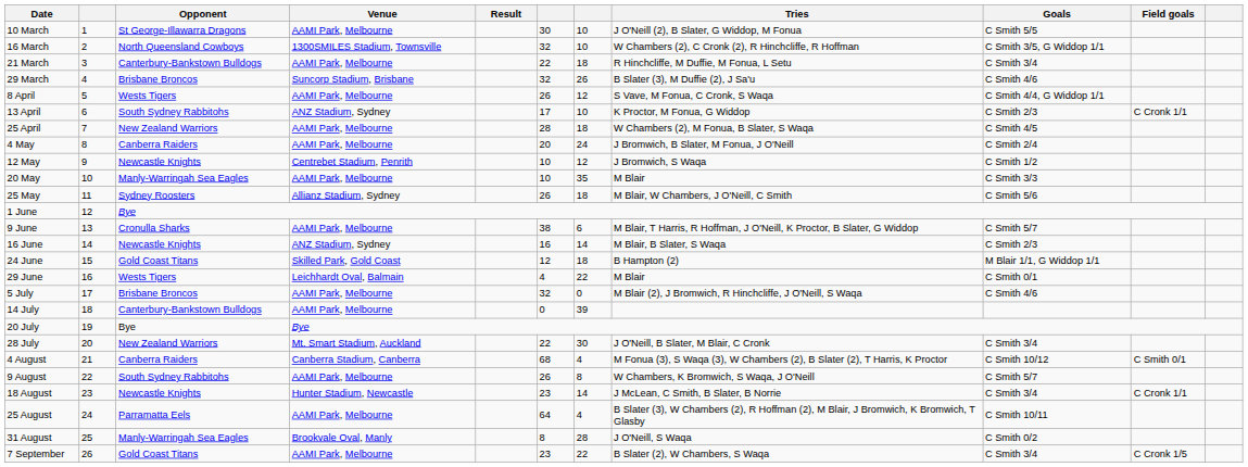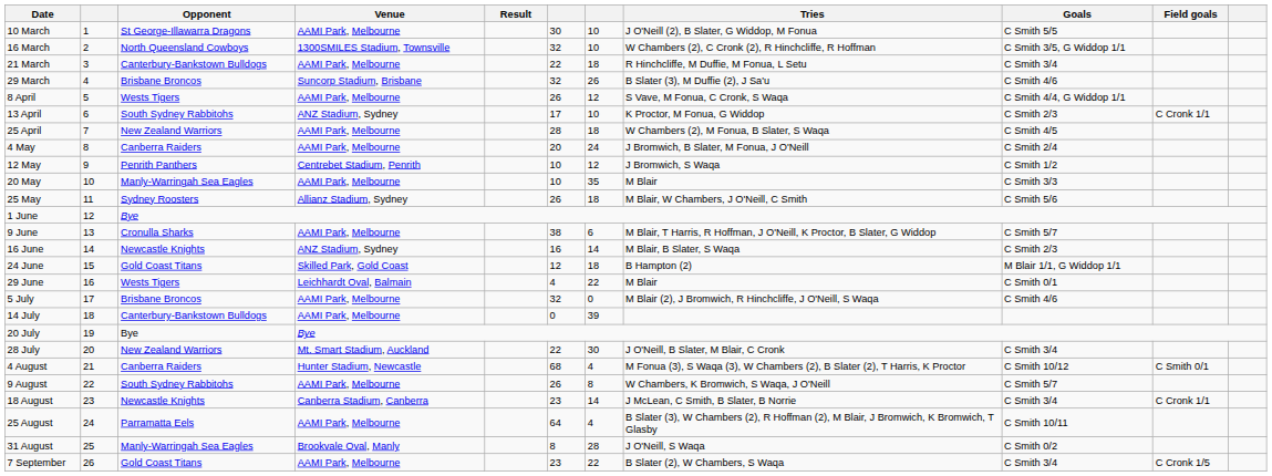12 May | Opponent: Newcastle Knights -> Penrith Panthers
4 August | Venue: Canberra Stadium, Canberra -> Hunter Stadium, Newcastle
18 August | Venue: Hunter Stadium, Newcastle -> Canberra Stadium, Canberra
